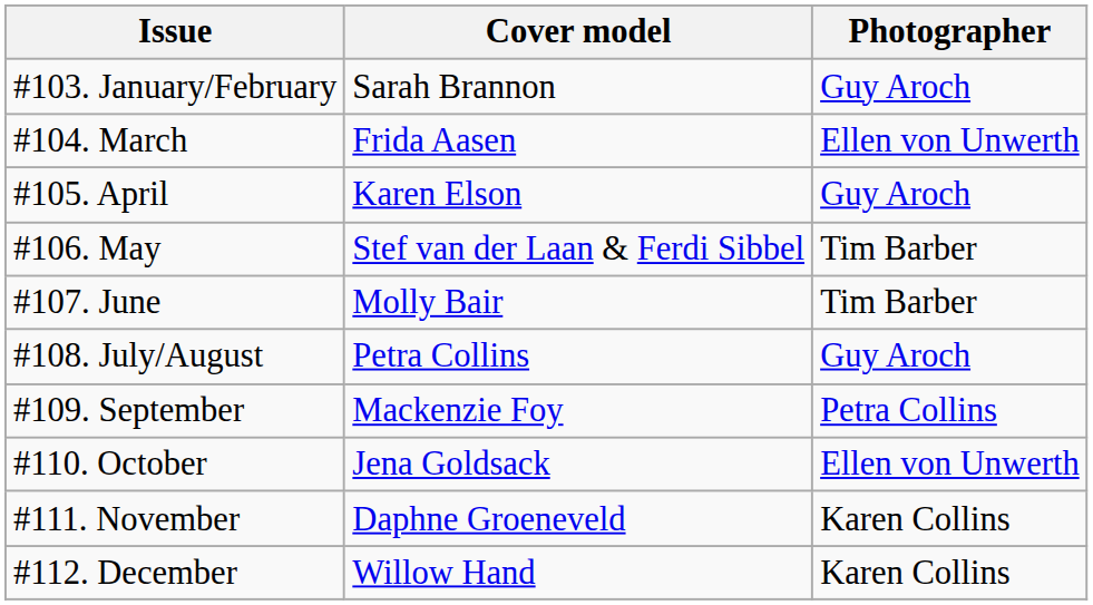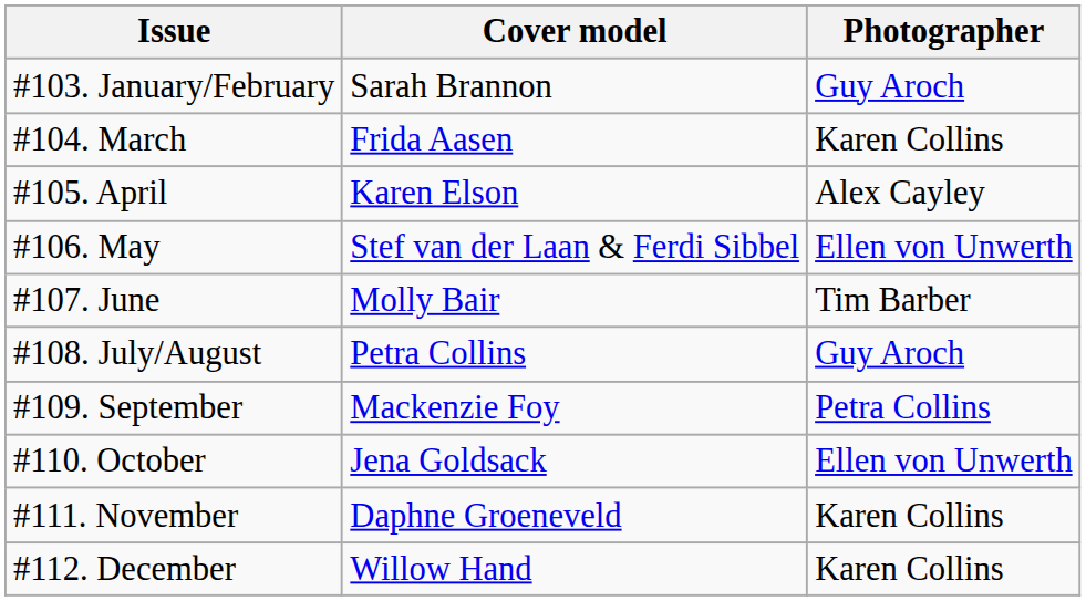#104. March | Photographer: Ellen von Unwerth -> Karen Collins
#105. April | Photographer: Guy Aroch -> Alex Cayley
#106. May | Photographer: Tim Barber -> Ellen von Unwerth
